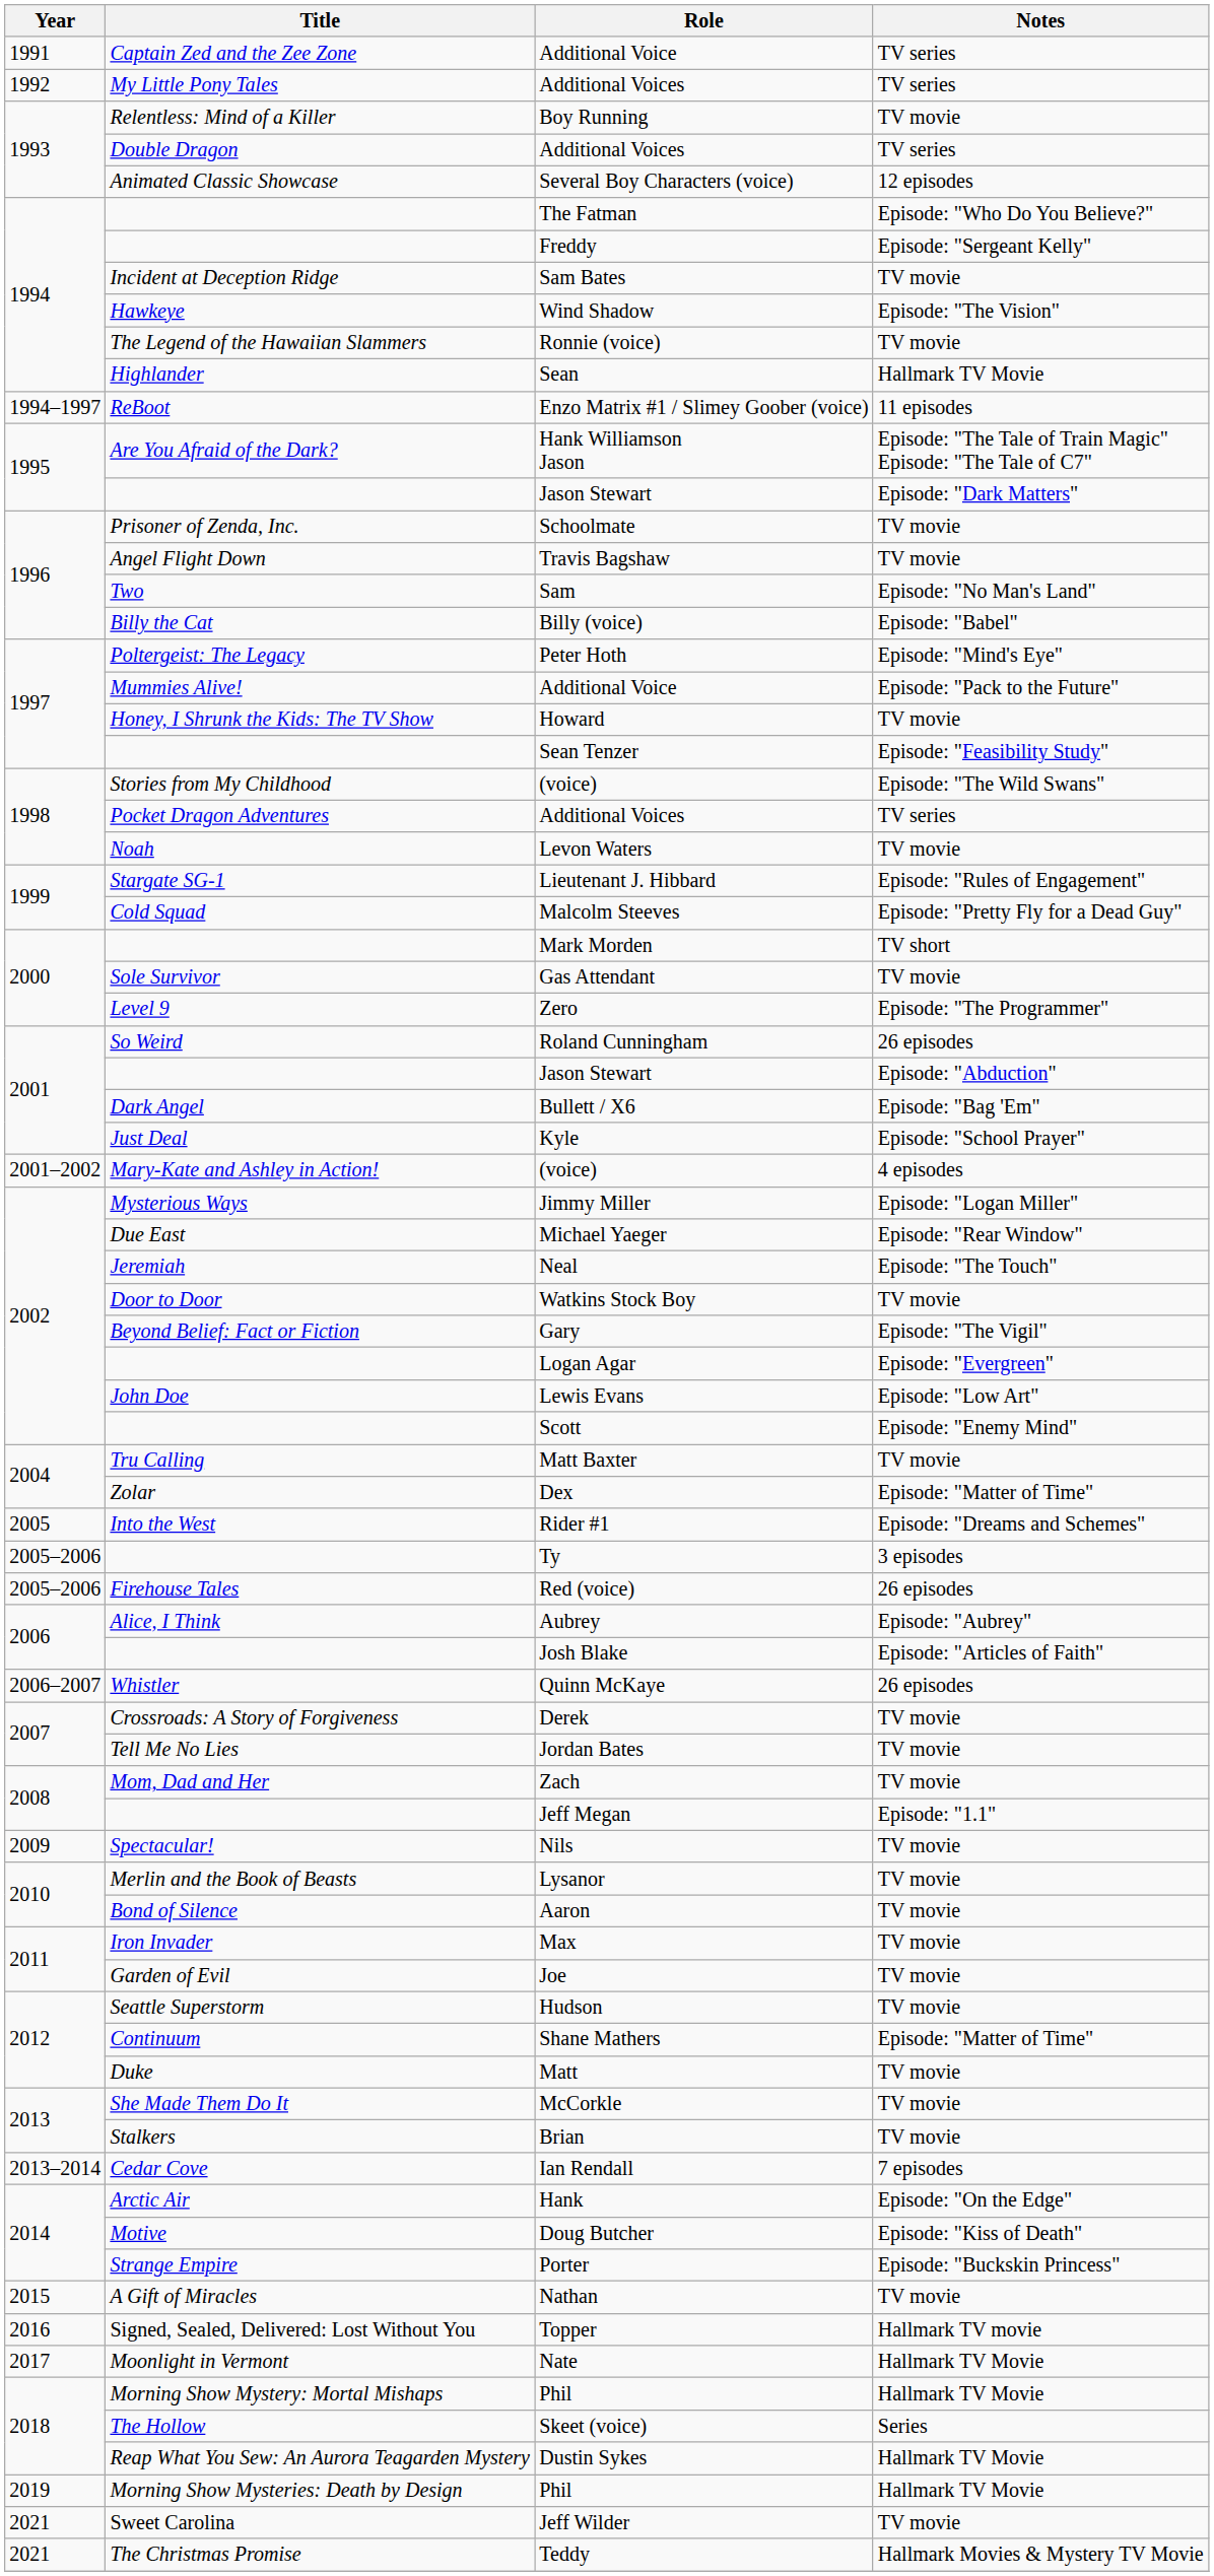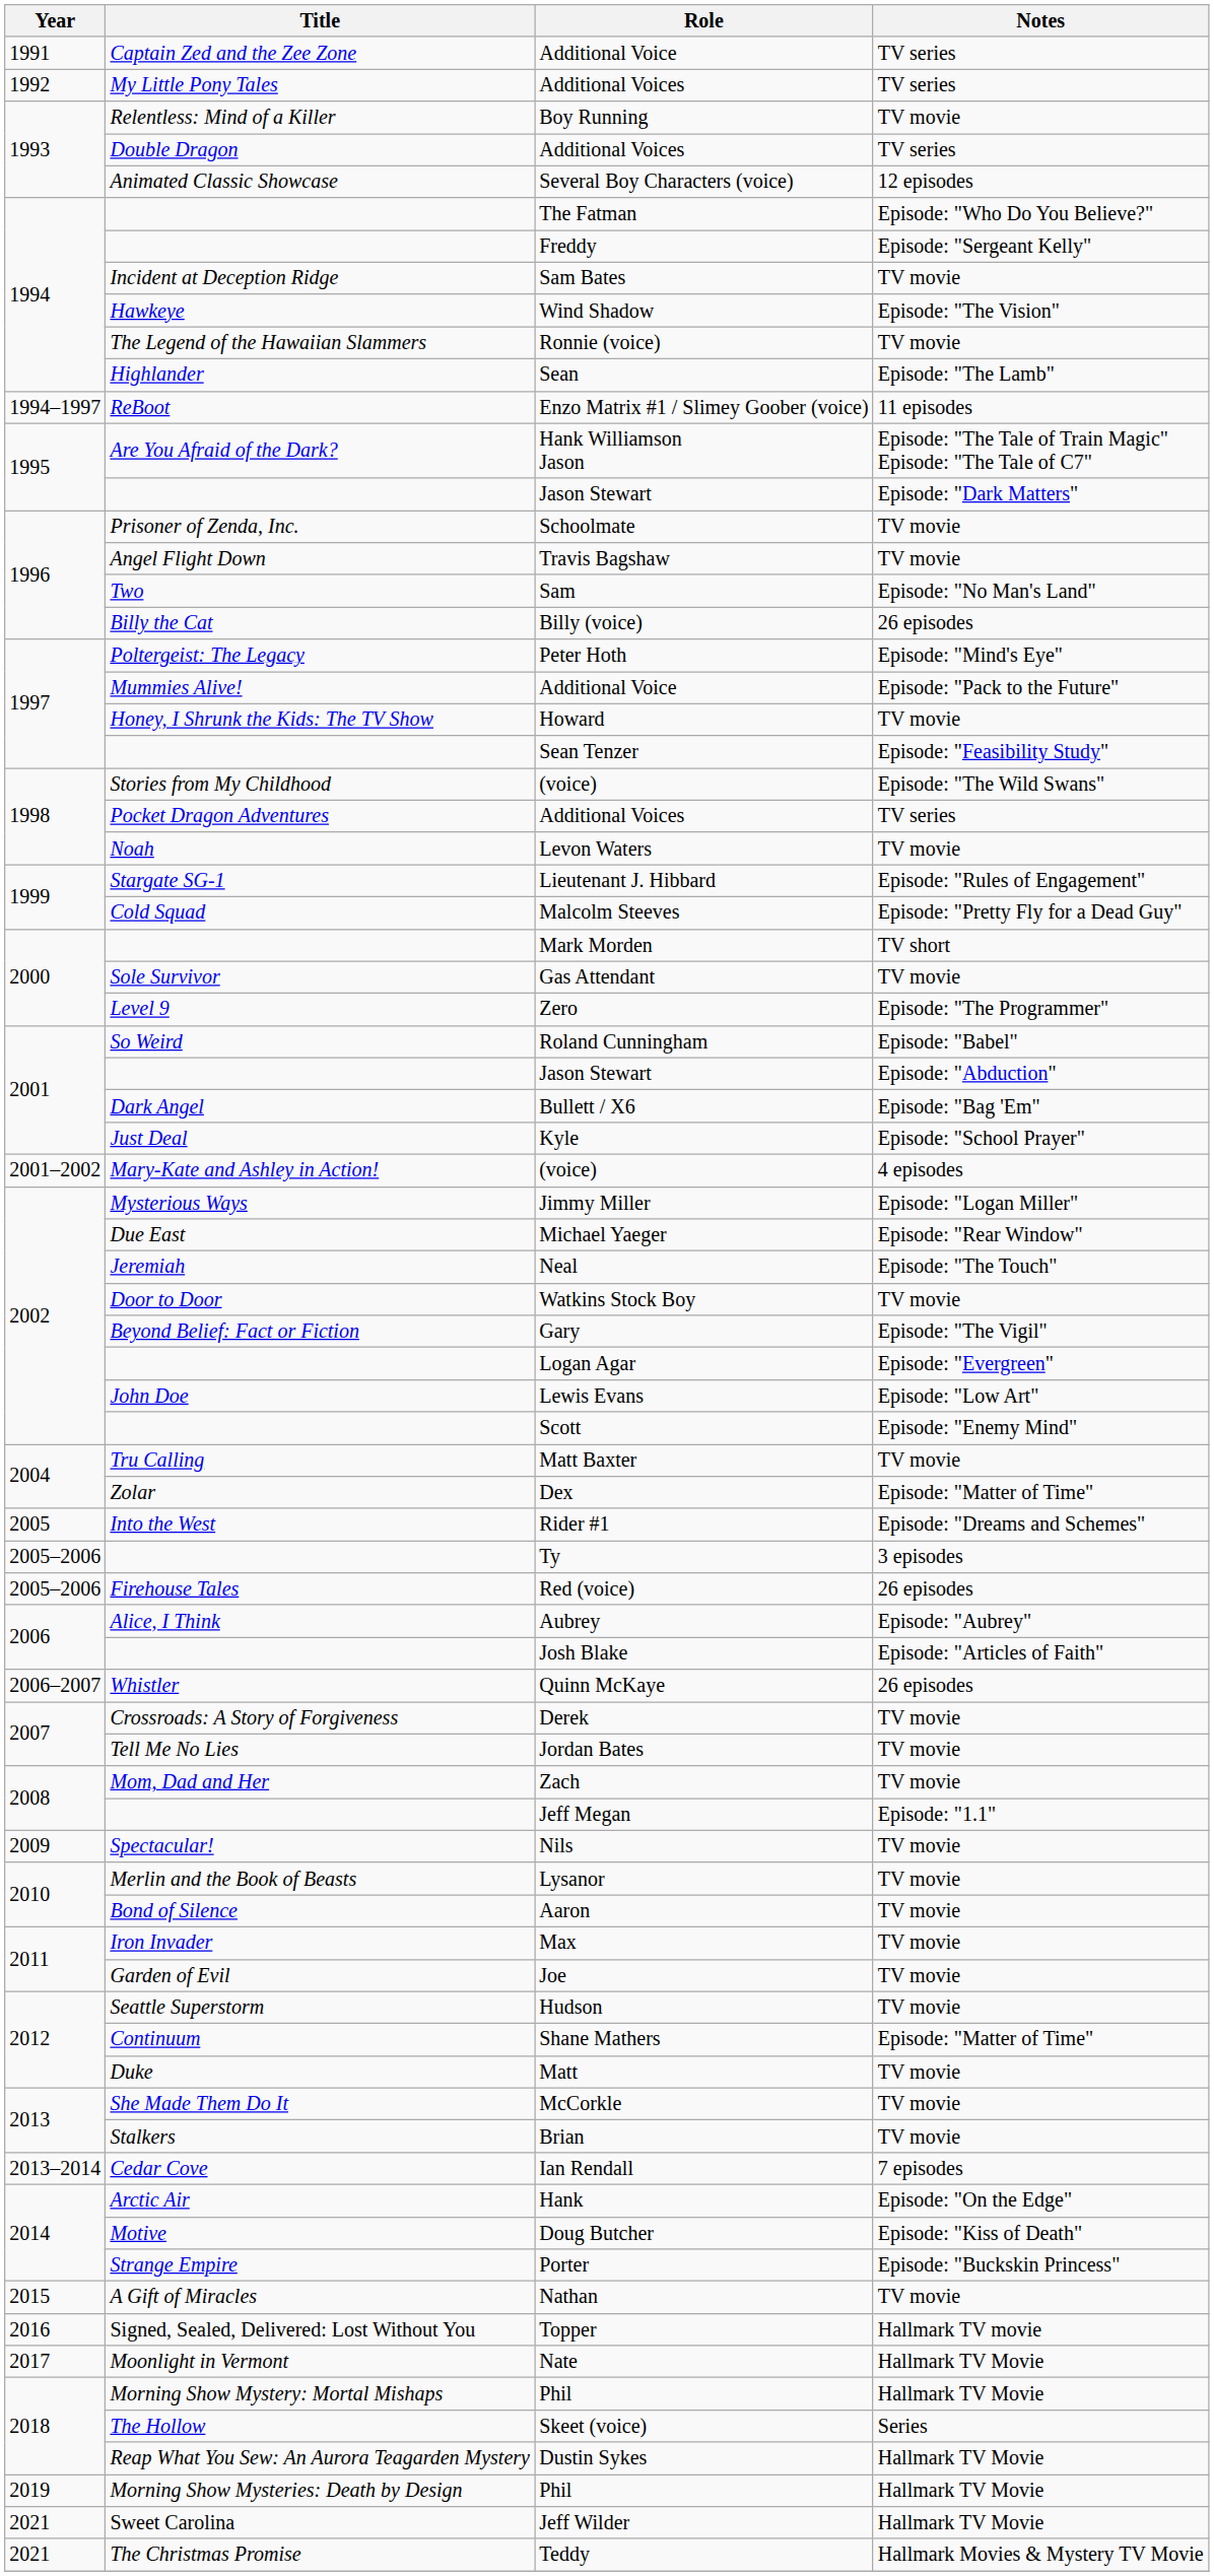Sean | Notes: Hallmark TV Movie -> Episode: "The Lamb"
Billy (voice) | Notes: Episode: "Babel" -> 26 episodes
Roland Cunningham | Notes: 26 episodes -> Episode: "Babel"
Jeff Wilder | Notes: TV movie -> Hallmark TV Movie
